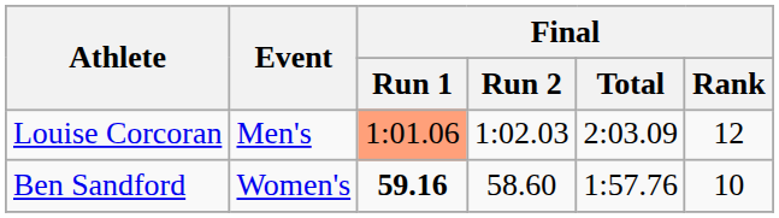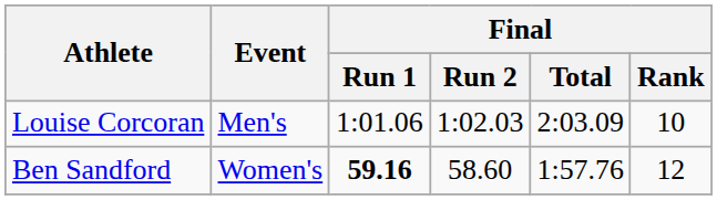Louise Corcoran | Final / Run 1: lightsalmon background -> no background
Louise Corcoran | Final / Rank: 12 -> 10
Ben Sandford | Final / Rank: 10 -> 12
